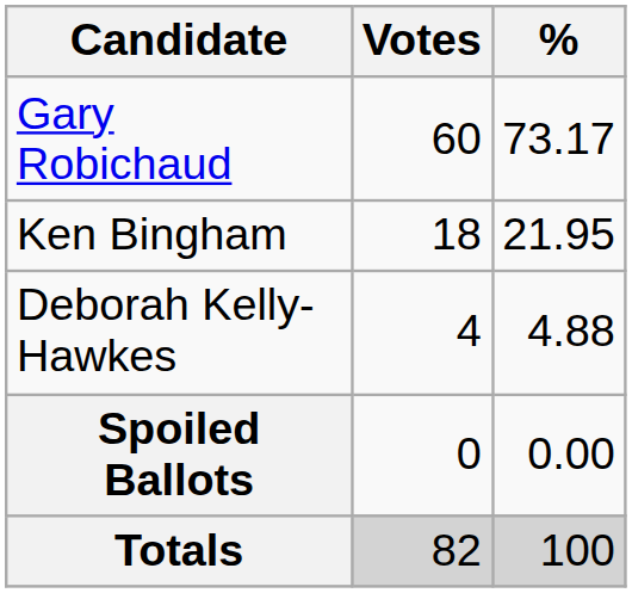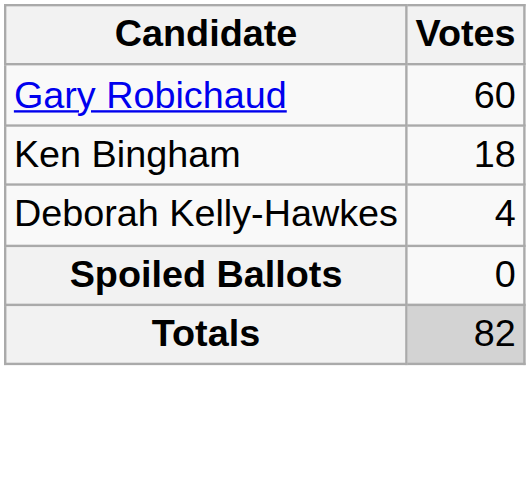- column: % | 73.17 | 21.95 | 4.88 | 0.00 | 100
